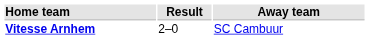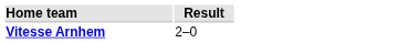- column: Away team | SC Cambuur
